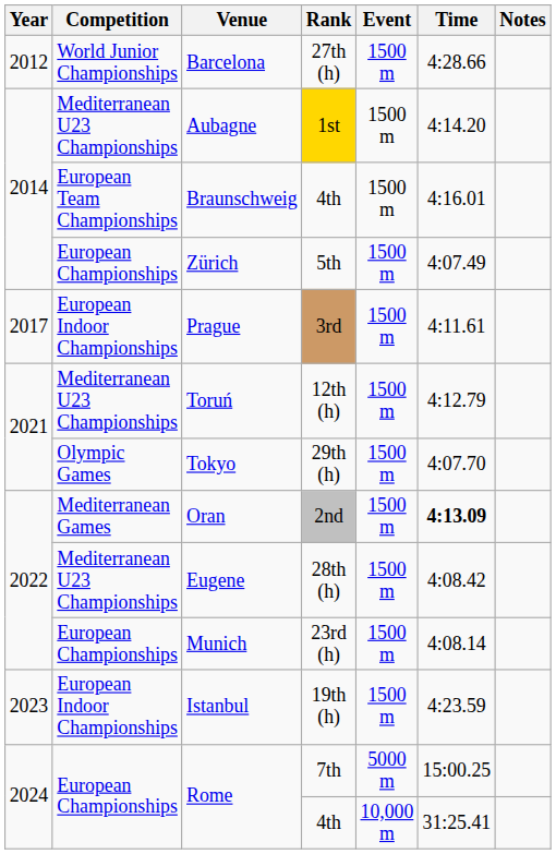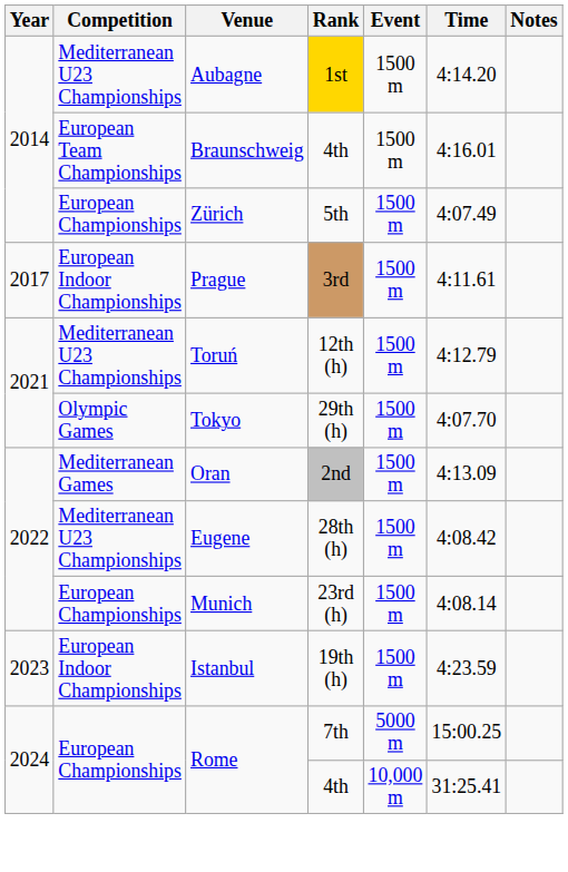- row: 2012 | World Junior Championships | Barcelona | 27th (h) | 1500 m | 4:28.66
Oran | Time: bold -> normal
